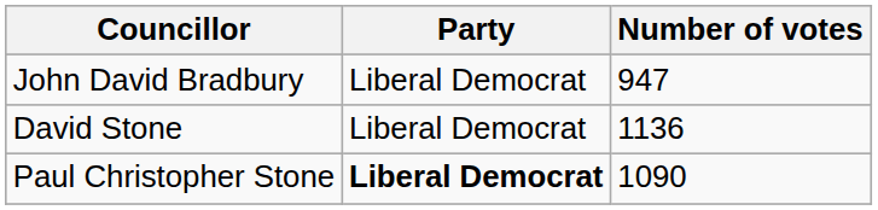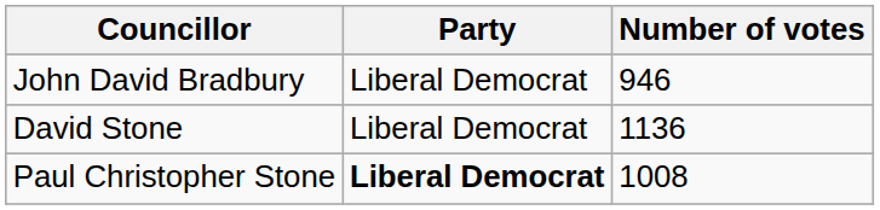John David Bradbury | Number of votes: 947 -> 946
Paul Christopher Stone | Number of votes: 1090 -> 1008
